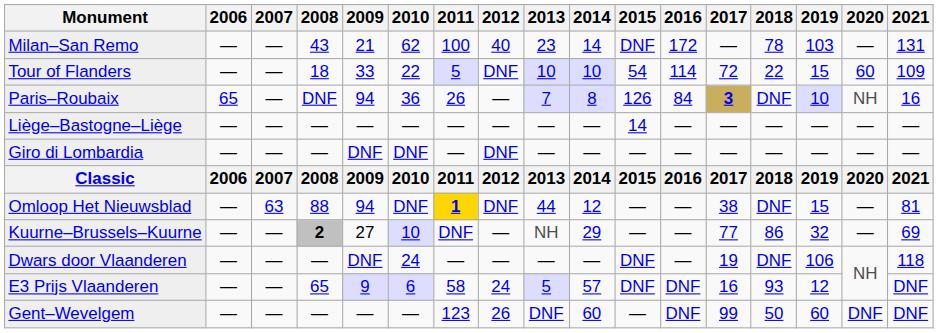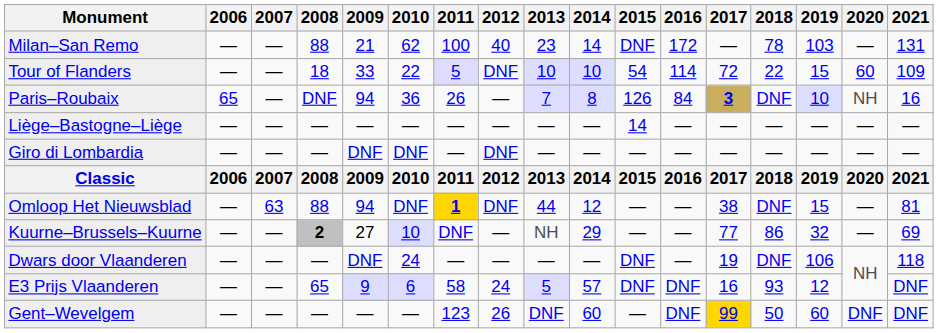Milan–San Remo | 2008: 43 -> 88
Gent–Wevelgem | 2017: no background -> gold background
